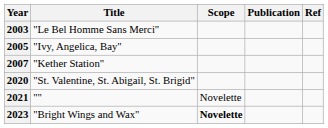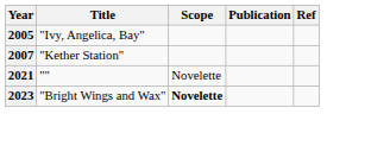- row: 2003 | "Le Bel Homme Sans Merci"
- row: 2020 | "St. Valentine, St. Abigail, St. Brigid"
